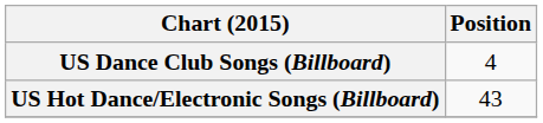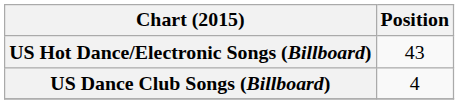rows swapped: US Dance Club Songs (Billboard) <-> US Hot Dance/Electronic Songs (Billboard)
